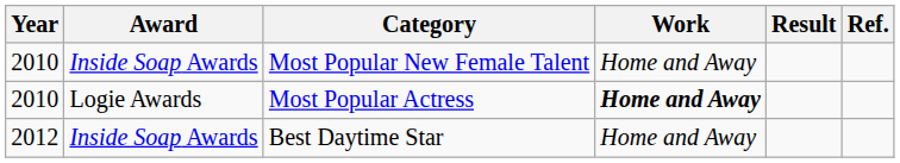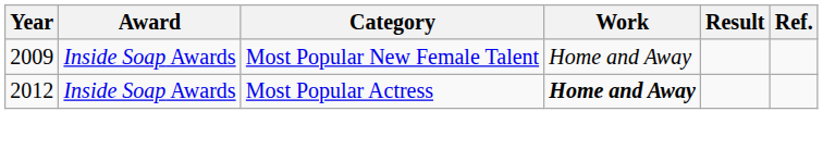Most Popular New Female Talent | Year: 2010 -> 2009
Most Popular Actress | Year: 2010 -> 2012
Most Popular Actress | Award: Logie Awards -> Inside Soap Awards
- row: 2012 | Inside Soap Awards | Best Daytime Star | Home and Away
